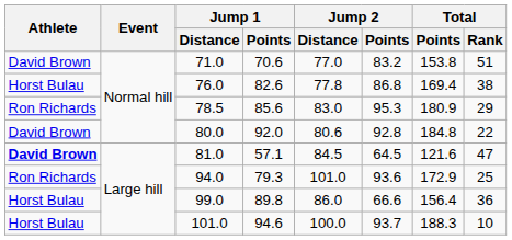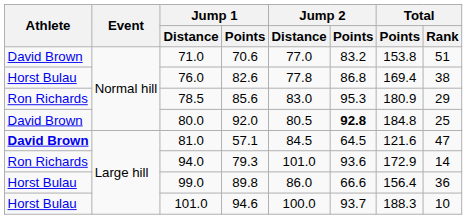80.0 | Jump 2 / Distance: 80.6 -> 80.5
80.0 | Jump 2 / Points: normal -> bold
80.0 | Total / Rank: 22 -> 25
94.0 | Total / Rank: 25 -> 14
